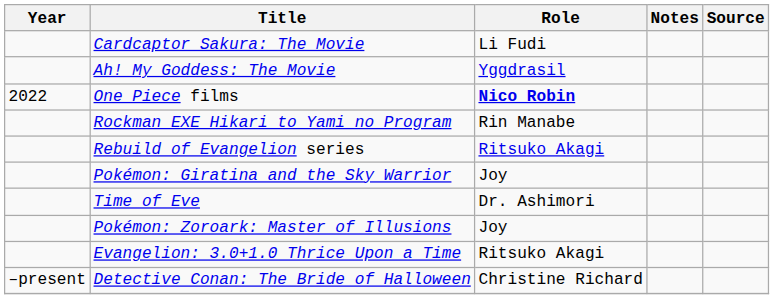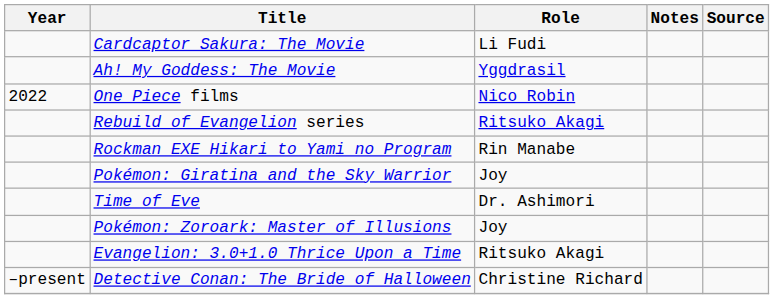One Piece films | Role: bold -> normal
rows swapped: Rockman EXE Hikari to Yami no Program <-> Rebuild of Evangelion series
